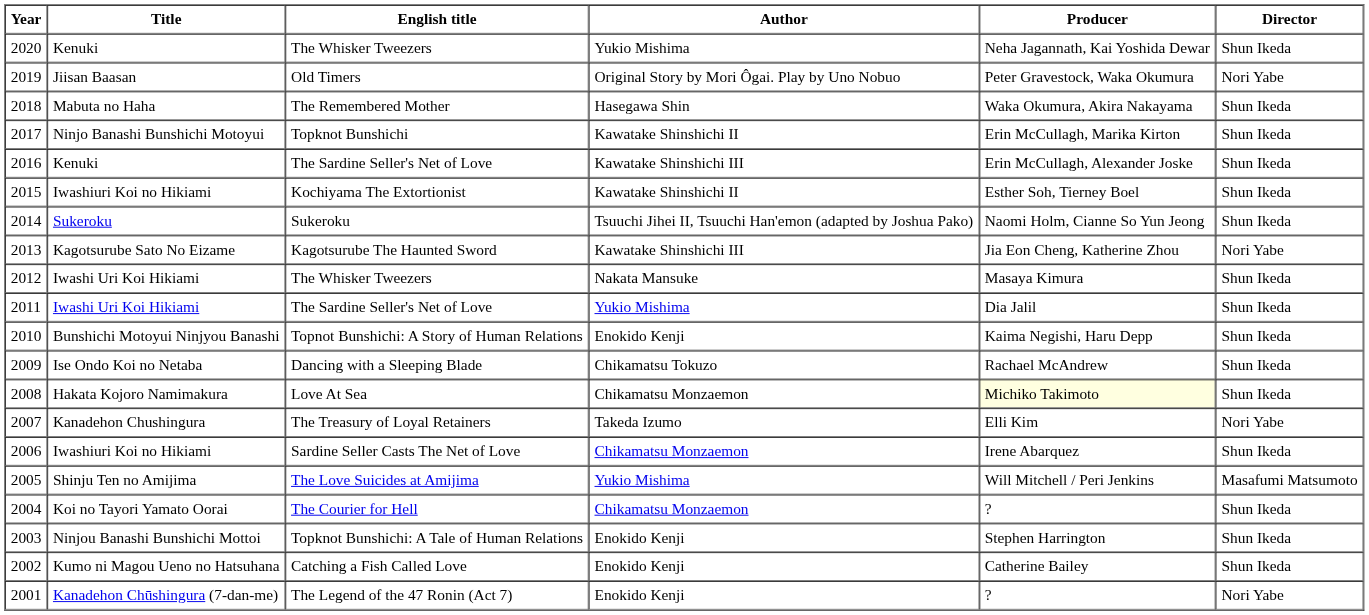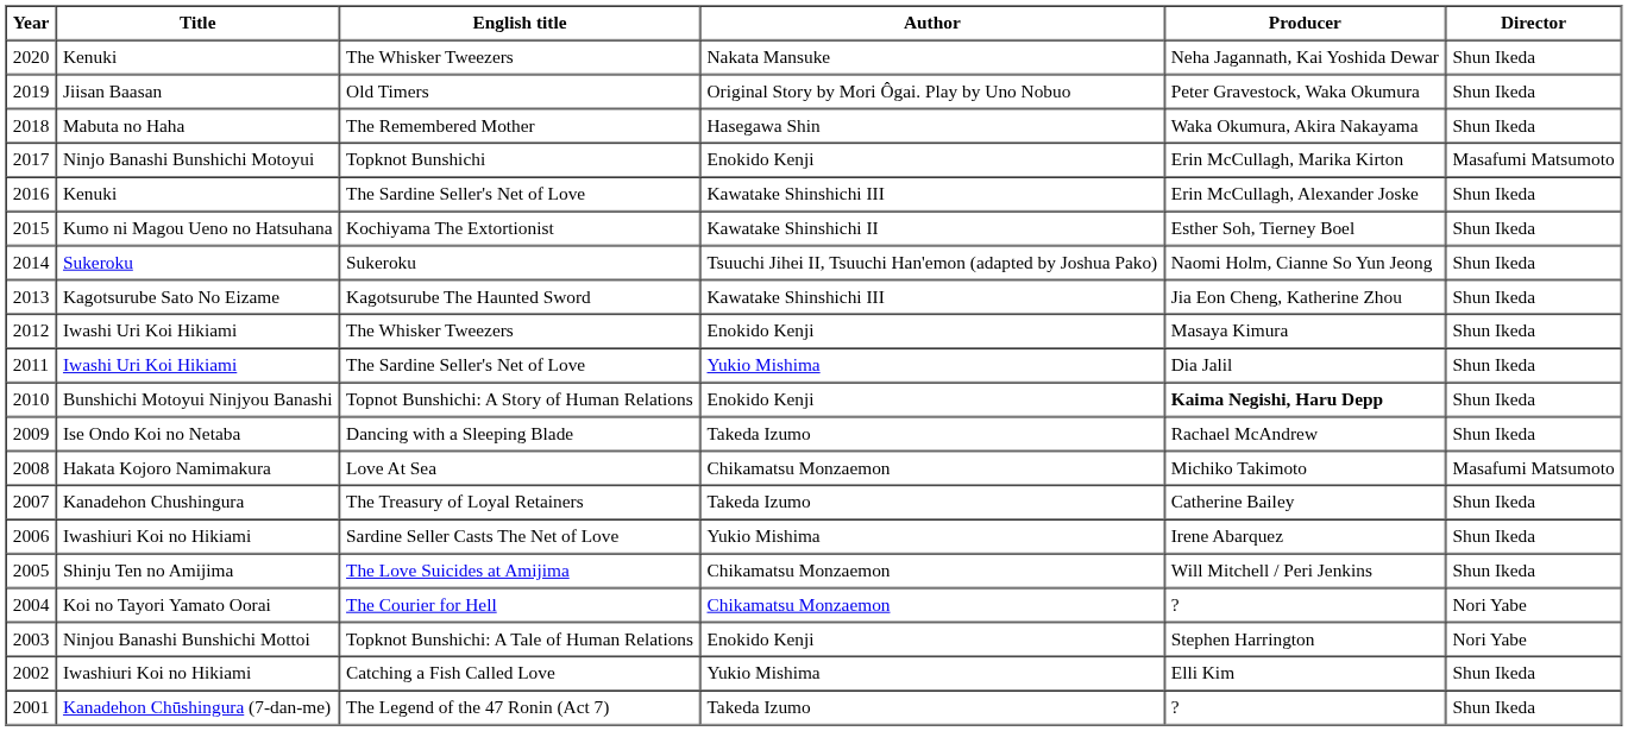2020 / The Whisker Tweezers | Author: Yukio Mishima -> Nakata Mansuke
Old Timers | Director: Nori Yabe -> Shun Ikeda
Topknot Bunshichi | Author: Kawatake Shinshichi II -> Enokido Kenji
Topknot Bunshichi | Director: Shun Ikeda -> Masafumi Matsumoto
Kochiyama The Extortionist | Title: Iwashiuri Koi no Hikiami -> Kumo ni Magou Ueno no Hatsuhana
Kagotsurube The Haunted Sword | Director: Nori Yabe -> Shun Ikeda
2012 / The Whisker Tweezers | Author: Nakata Mansuke -> Enokido Kenji
Topnot Bunshichi: A Story of Human Relations | Producer: normal -> bold
Dancing with a Sleeping Blade | Author: Chikamatsu Tokuzo -> Takeda Izumo
Love At Sea | Producer: lightyellow background -> no background
Love At Sea | Director: Shun Ikeda -> Masafumi Matsumoto
The Treasury of Loyal Retainers | Producer: Elli Kim -> Catherine Bailey
The Treasury of Loyal Retainers | Director: Nori Yabe -> Shun Ikeda
Sardine Seller Casts The Net of Love | Author: Chikamatsu Monzaemon -> Yukio Mishima
The Love Suicides at Amijima | Author: Yukio Mishima -> Chikamatsu Monzaemon
The Love Suicides at Amijima | Director: Masafumi Matsumoto -> Shun Ikeda
The Courier for Hell | Director: Shun Ikeda -> Nori Yabe
Topknot Bunshichi: A Tale of Human Relations | Director: Shun Ikeda -> Nori Yabe
Catching a Fish Called Love | Title: Kumo ni Magou Ueno no Hatsuhana -> Iwashiuri Koi no Hikiami
Catching a Fish Called Love | Author: Enokido Kenji -> Yukio Mishima
Catching a Fish Called Love | Producer: Catherine Bailey -> Elli Kim
The Legend of the 47 Ronin (Act 7) | Author: Enokido Kenji -> Takeda Izumo
The Legend of the 47 Ronin (Act 7) | Director: Nori Yabe -> Shun Ikeda
